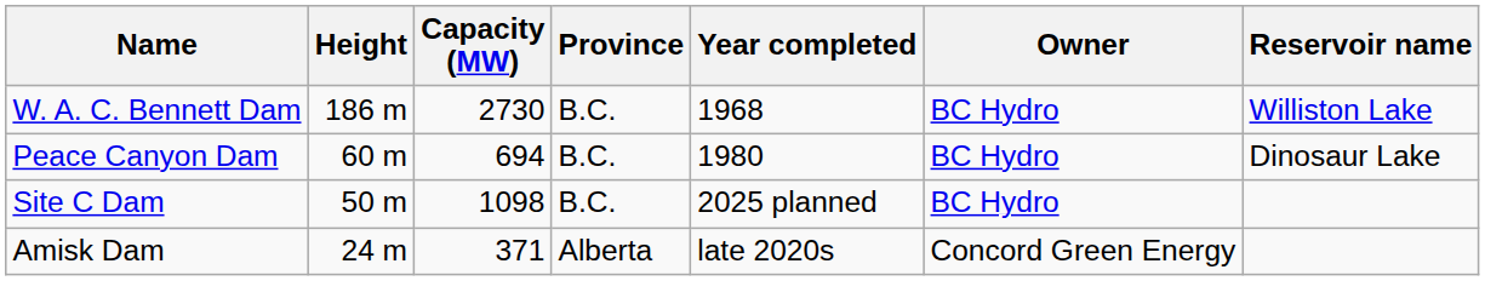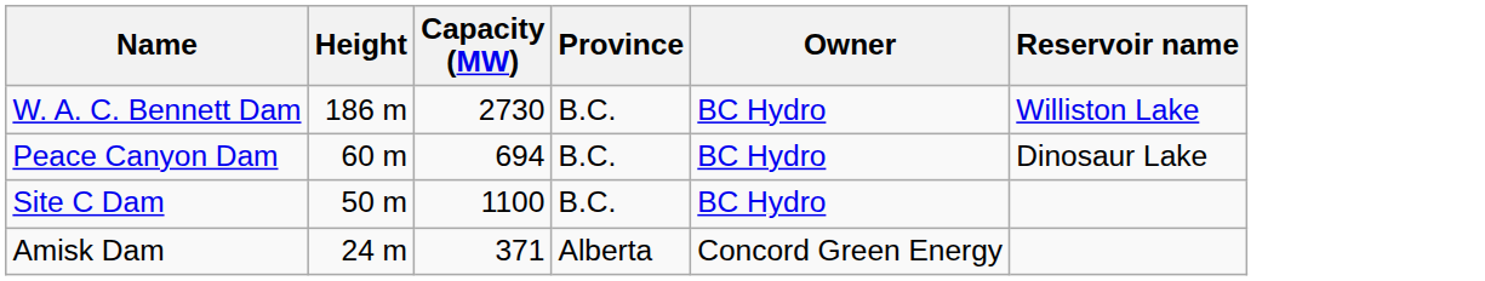- column: Year completed | 1968 | 1980 | 2025 planned | late 2020s
Site C Dam | Capacity (MW): 1098 -> 1100
